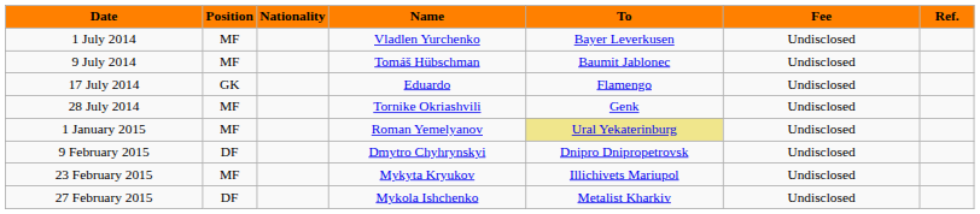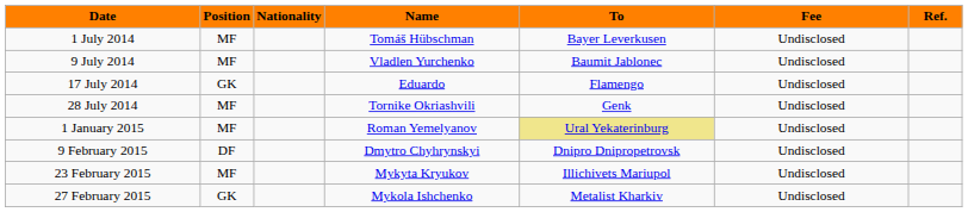1 July 2014 | Name: Vladlen Yurchenko -> Tomáš Hübschman
9 July 2014 | Name: Tomáš Hübschman -> Vladlen Yurchenko
27 February 2015 | Position: DF -> GK
